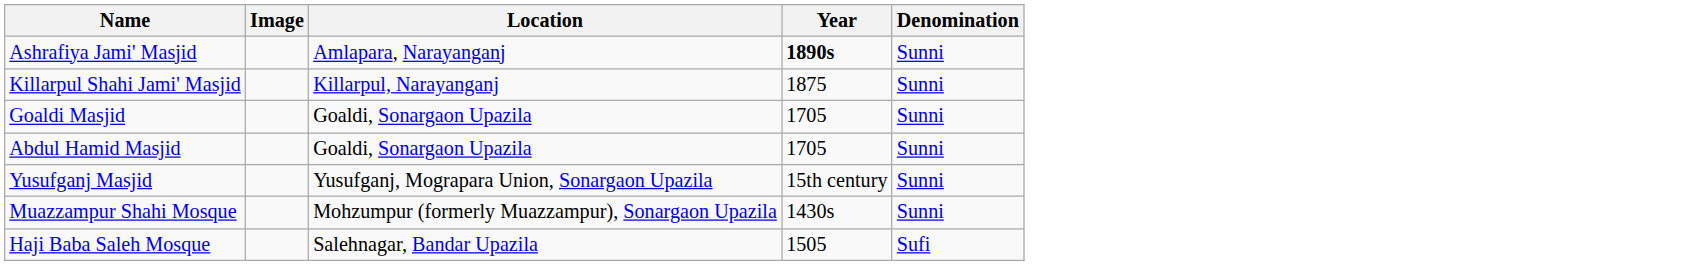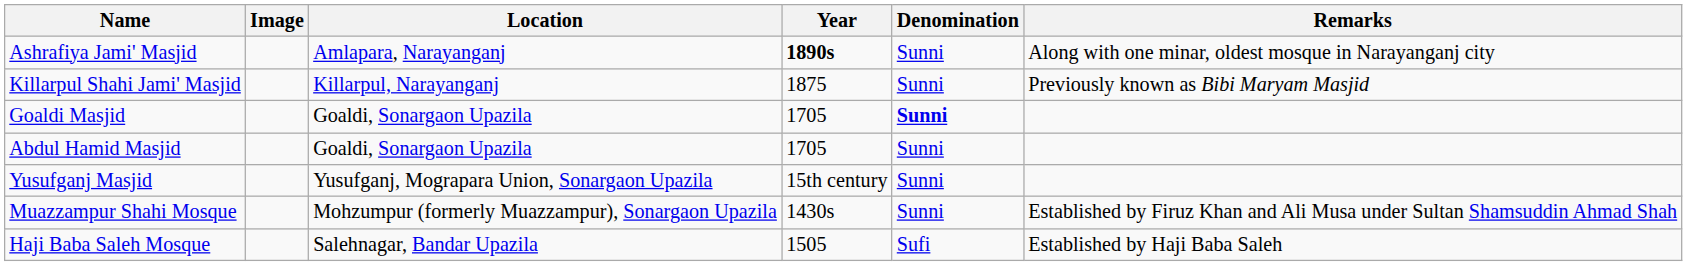+ column: Remarks | Along with one minar, oldest mosque in Narayanganj city | Previously known as Bibi Maryam Masjid | Established by Firuz Khan and Ali Musa under Sultan Shamsuddin Ahmad Shah | Established by Haji Baba Saleh
Goaldi Masjid | Denomination: normal -> bold
